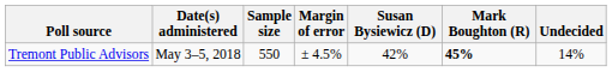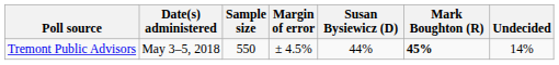Tremont Public Advisors | Susan Bysiewicz (D): 42% -> 44%
